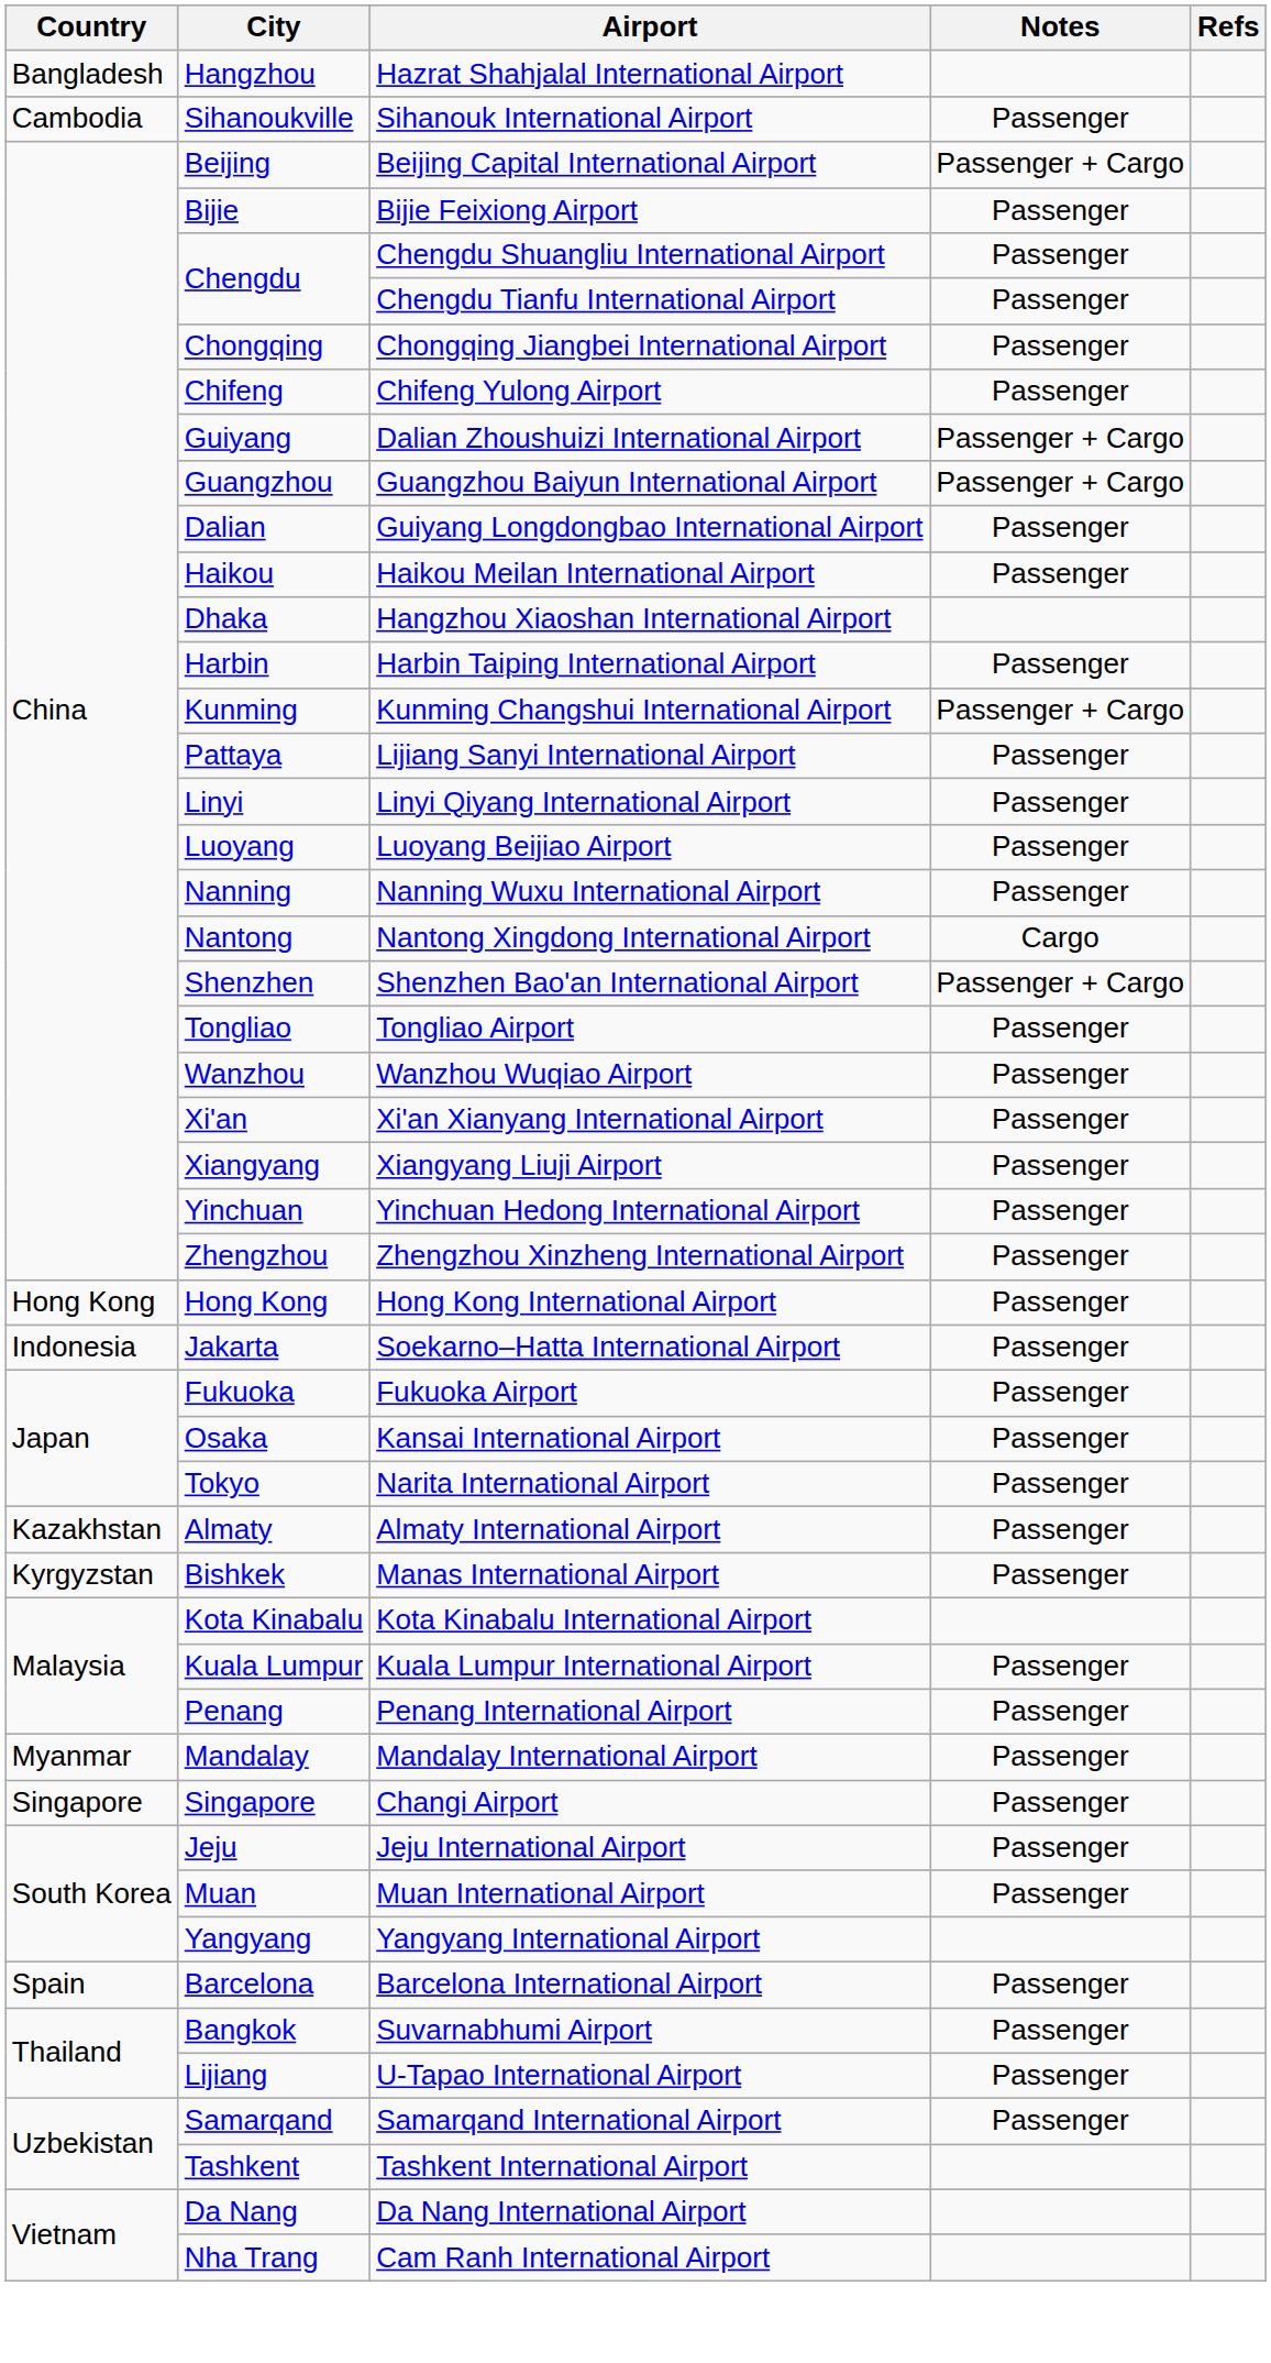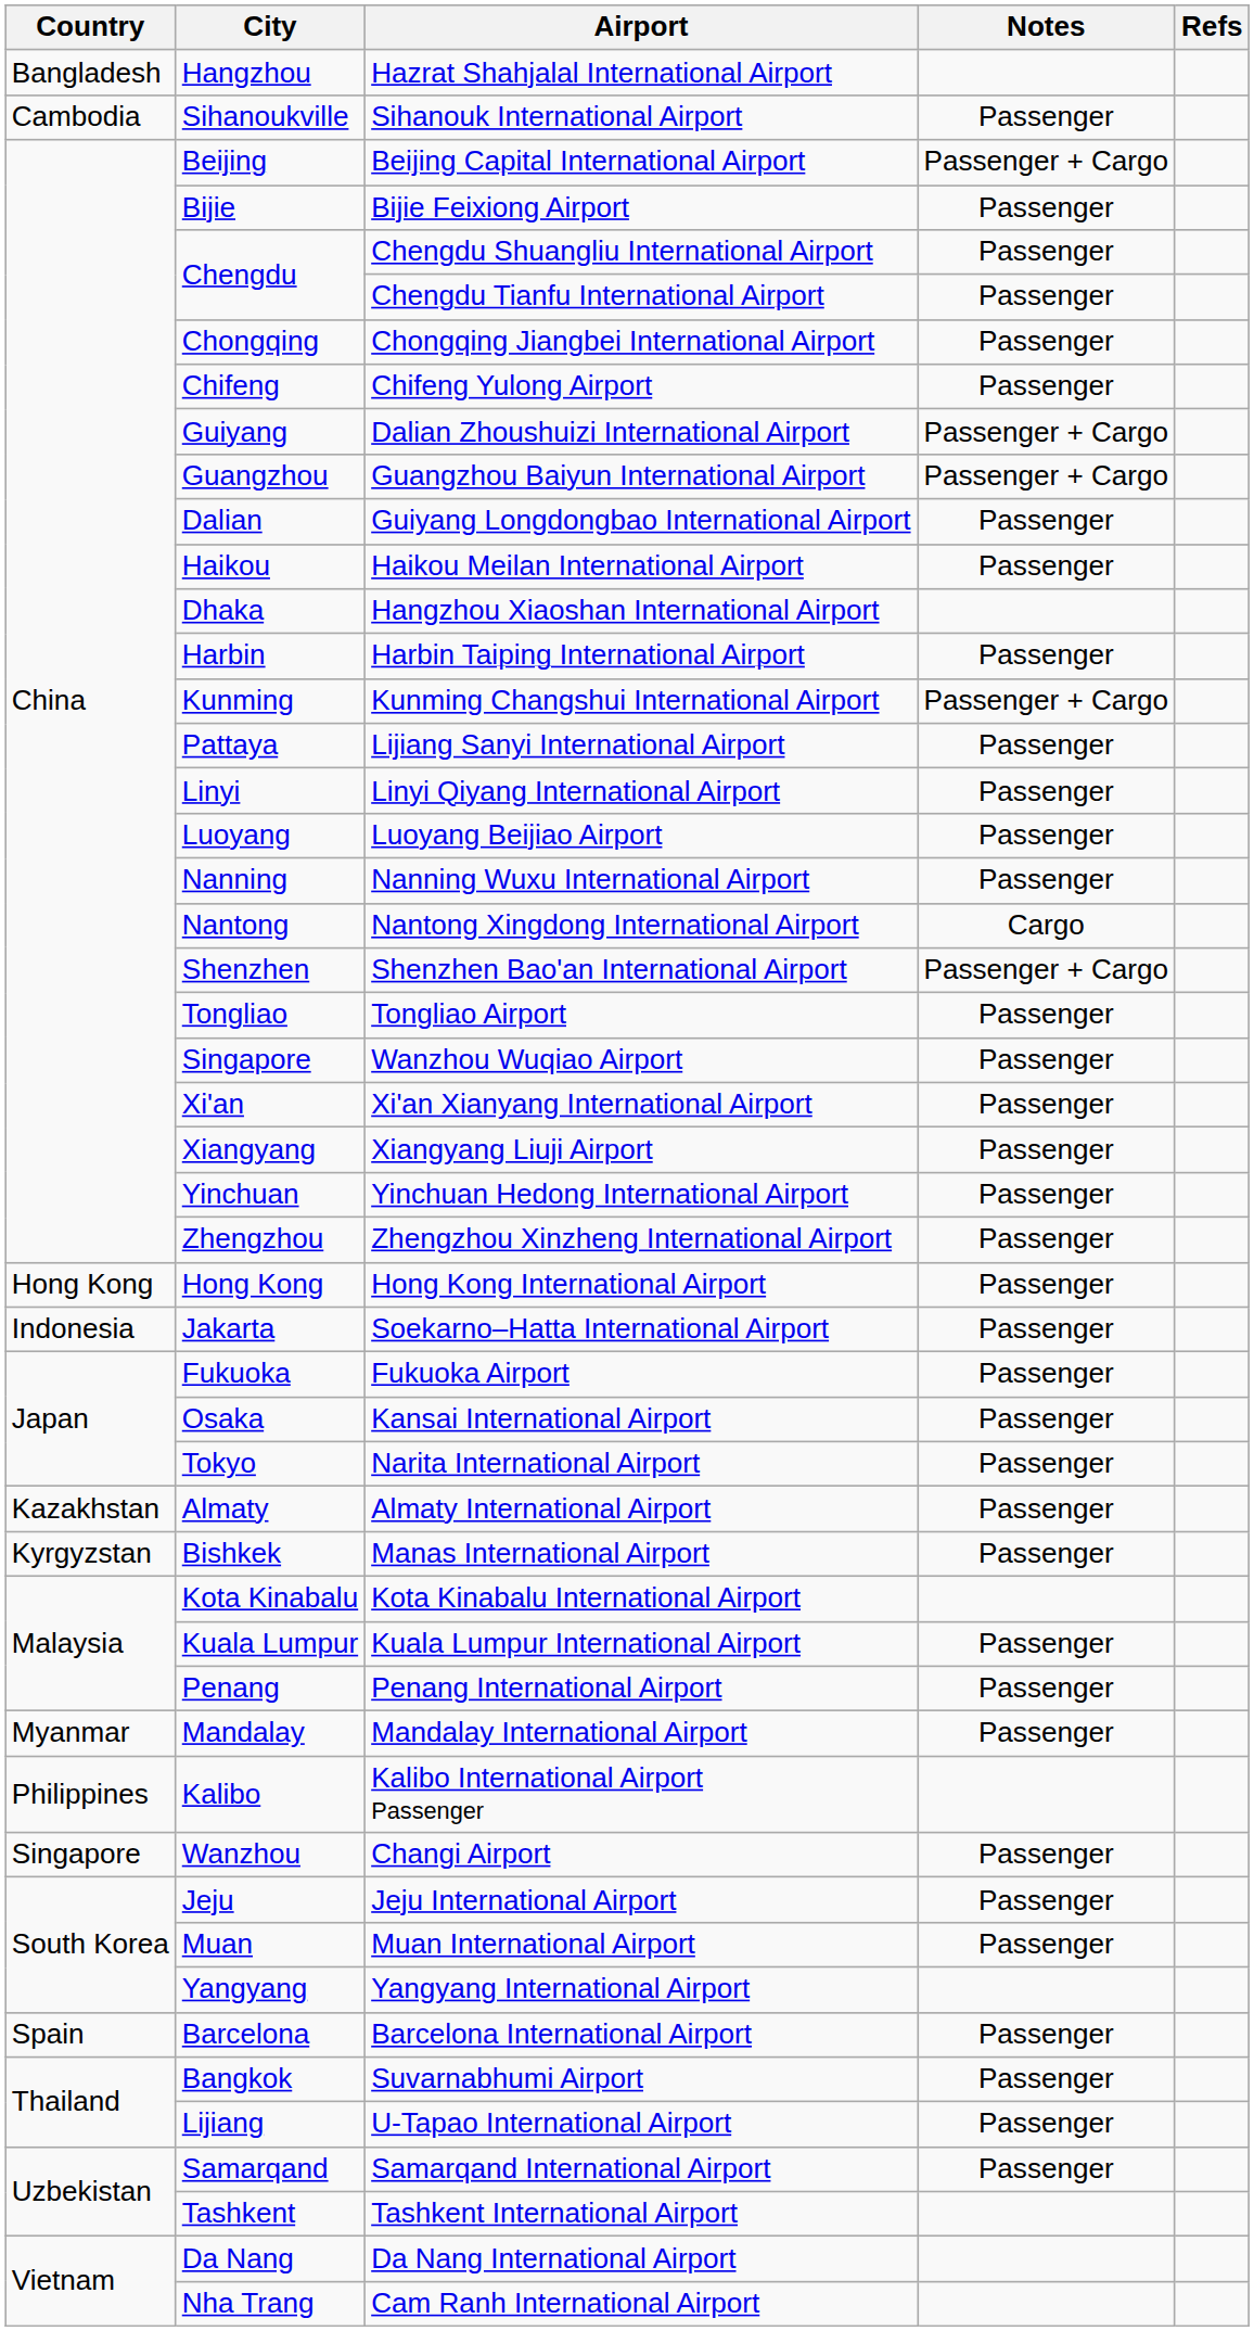Wanzhou Wuqiao Airport | City: Wanzhou -> Singapore
+ row: Philippines | Kalibo | Kalibo International Airport Passenger
Changi Airport | City: Singapore -> Wanzhou
